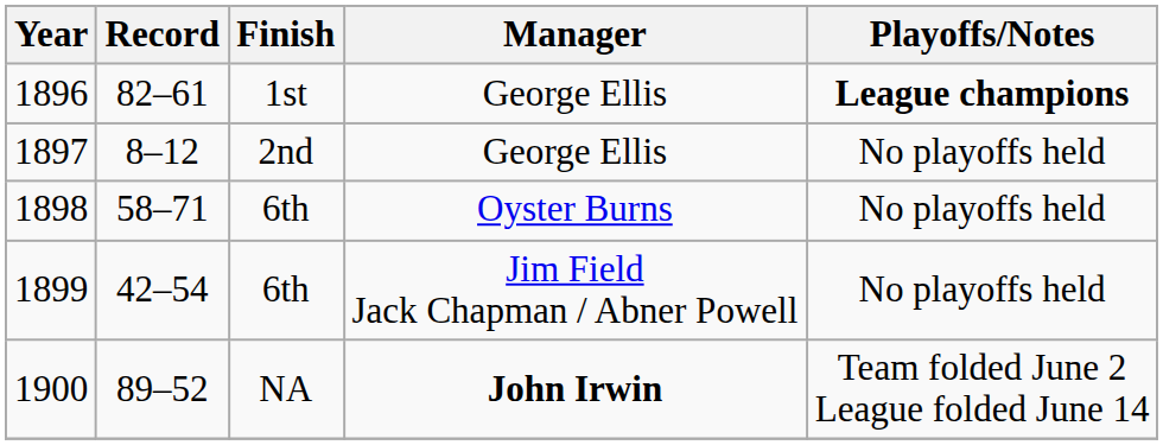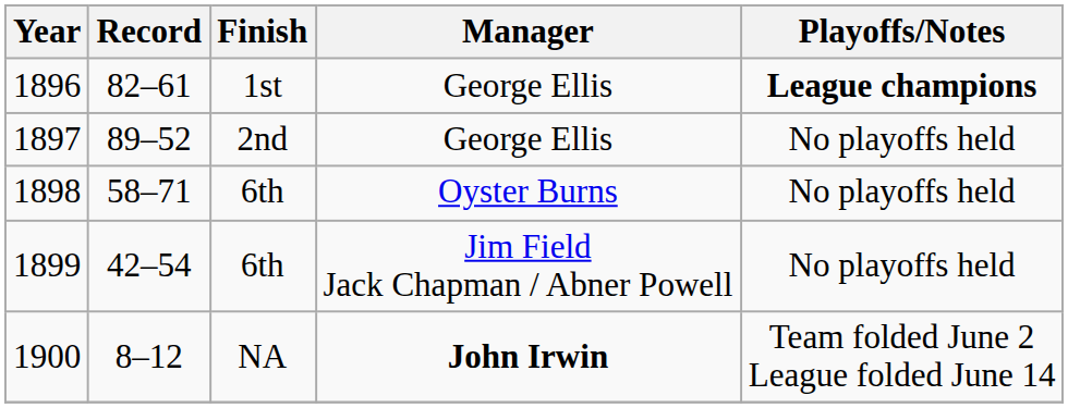1897 | Record: 8–12 -> 89–52
1900 | Record: 89–52 -> 8–12
